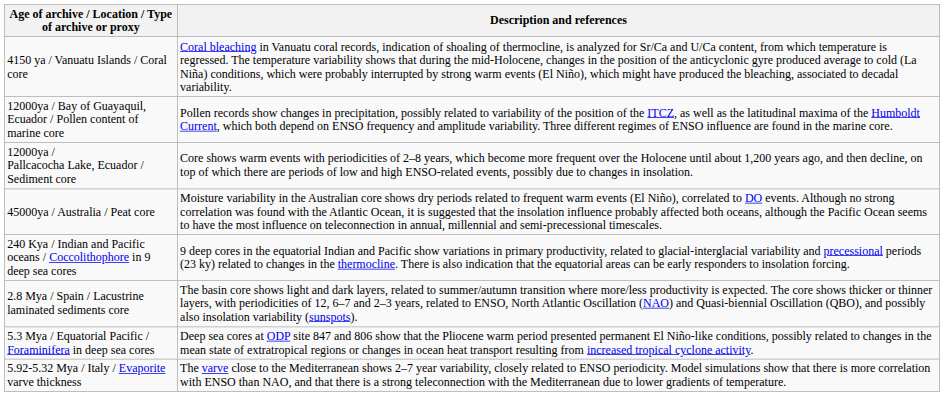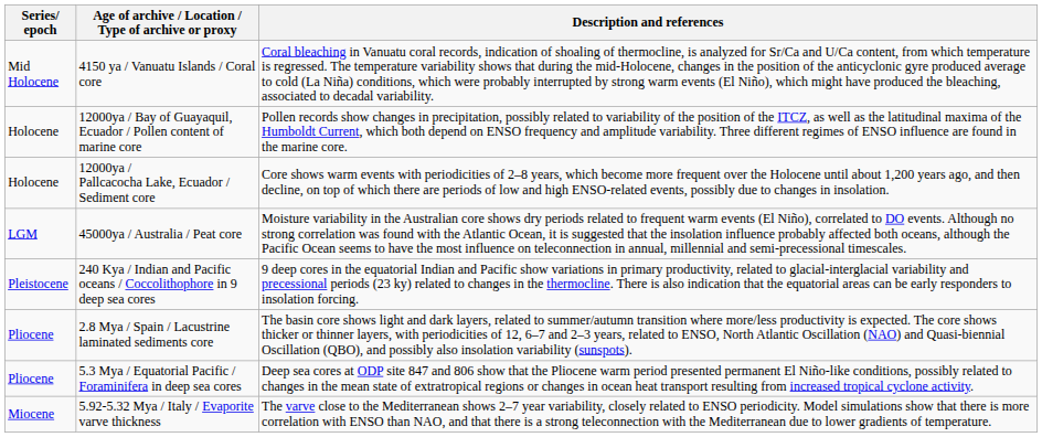+ column: Series/ epoch | Mid Holocene | Holocene | Holocene | LGM | Pleistocene | Pliocene | Pliocene | Miocene
